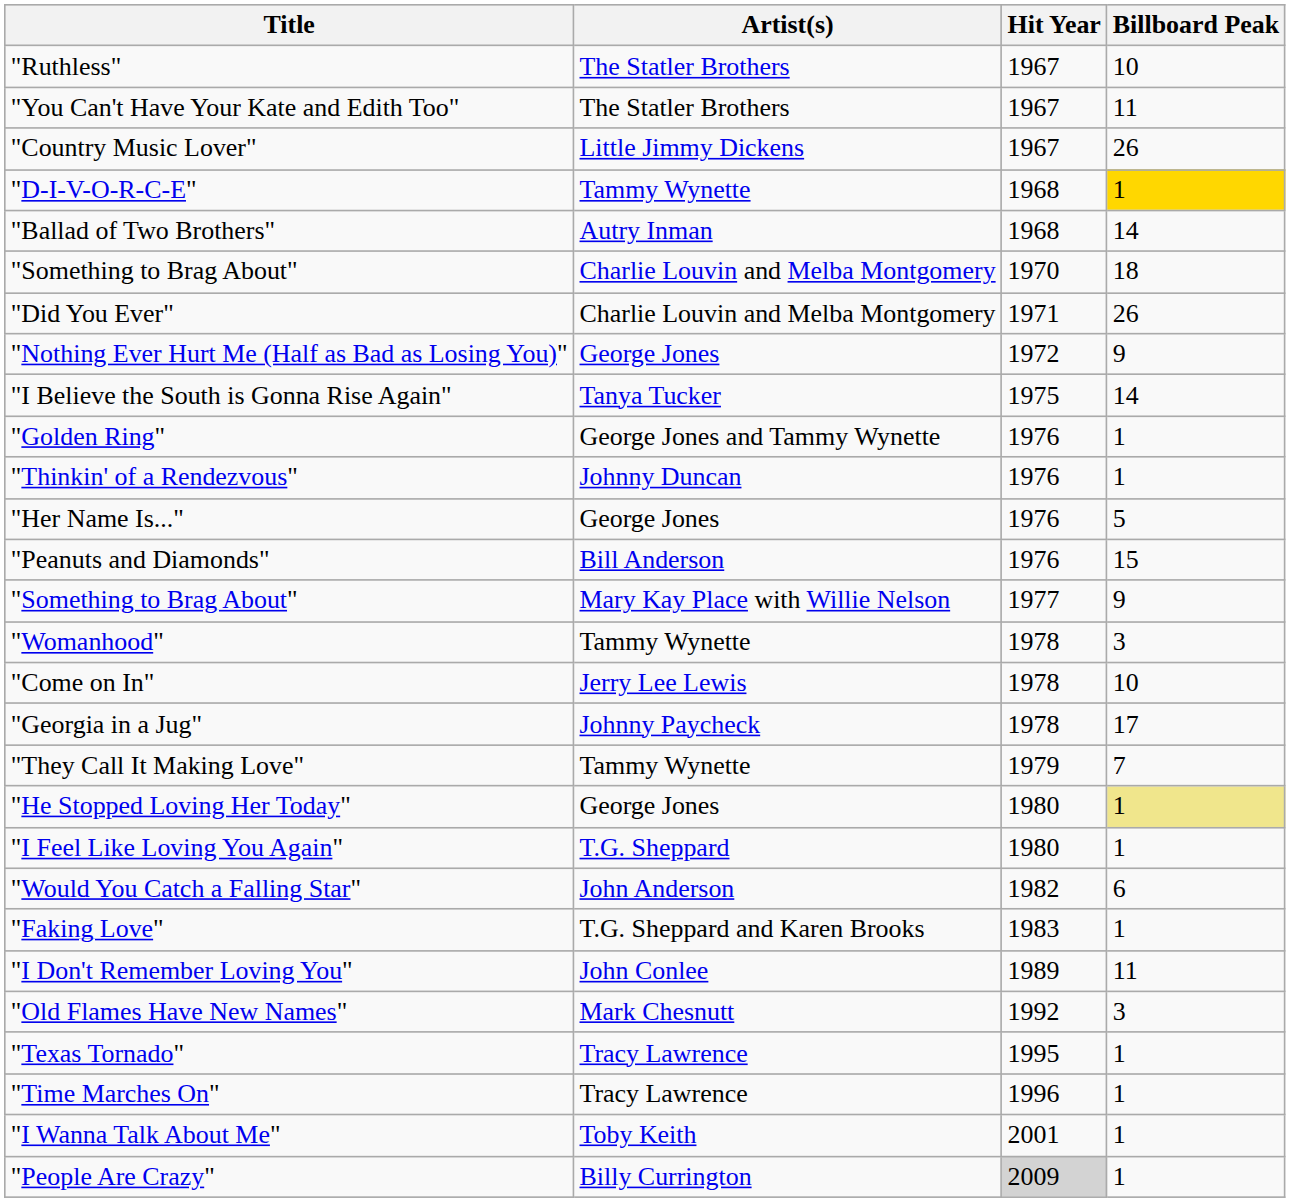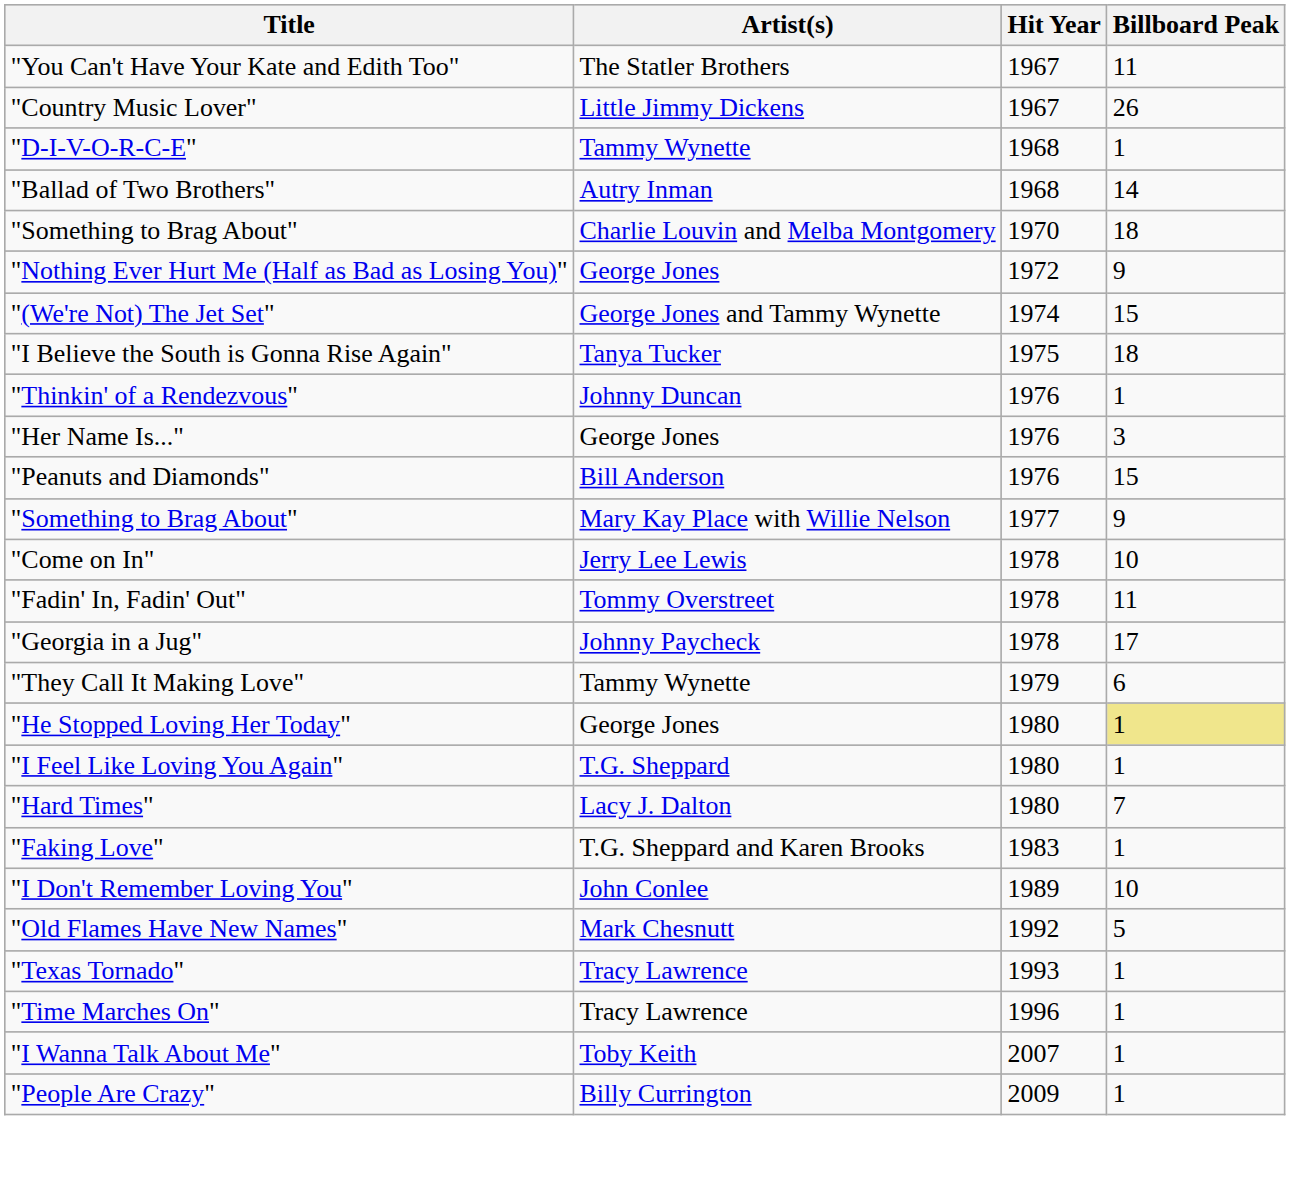- row: "Ruthless" | The Statler Brothers | 1967 | 10
"D-I-V-O-R-C-E" | Billboard Peak: gold background -> no background
- row: "Did You Ever" | Charlie Louvin and Melba Montgomery | 1971 | 26
+ row: "(We're Not) The Jet Set" | George Jones and Tammy Wynette | 1974 | 15
"I Believe the South is Gonna Rise Again" | Billboard Peak: 14 -> 18
- row: "Golden Ring" | George Jones and Tammy Wynette | 1976 | 1
"Her Name Is..." | Billboard Peak: 5 -> 3
- row: "Womanhood" | Tammy Wynette | 1978 | 3
+ row: "Fadin' In, Fadin' Out" | Tommy Overstreet | 1978 | 11
"They Call It Making Love" | Billboard Peak: 7 -> 6
+ row: "Hard Times" | Lacy J. Dalton | 1980 | 7
- row: "Would You Catch a Falling Star" | John Anderson | 1982 | 6
"I Don't Remember Loving You" | Billboard Peak: 11 -> 10
"Old Flames Have New Names" | Billboard Peak: 3 -> 5
"Texas Tornado" | Hit Year: 1995 -> 1993
"I Wanna Talk About Me" | Hit Year: 2001 -> 2007
"People Are Crazy" | Hit Year: lightgrey background -> no background
